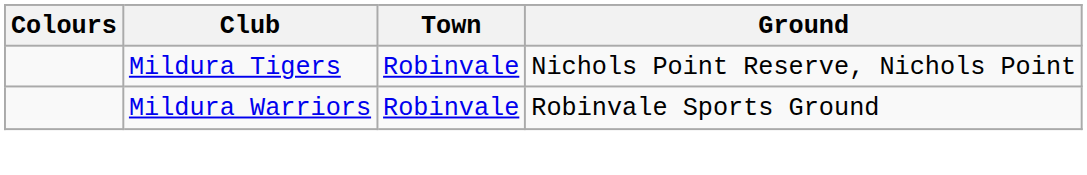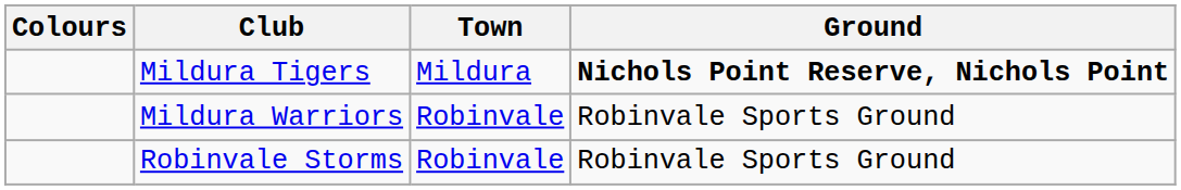Mildura Tigers | Town: Robinvale -> Mildura
Mildura Tigers | Ground: normal -> bold
+ row: Robinvale Storms | Robinvale | Robinvale Sports Ground
